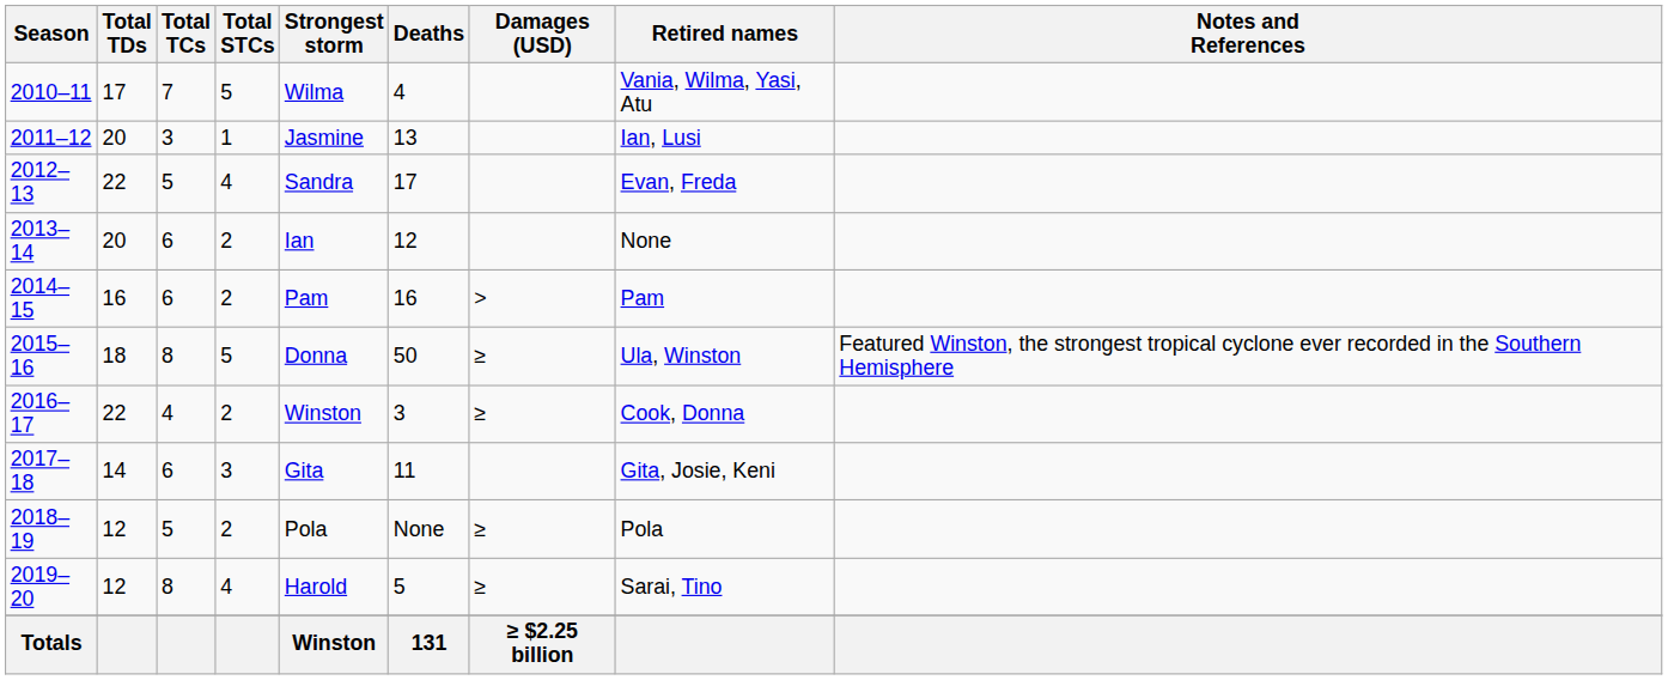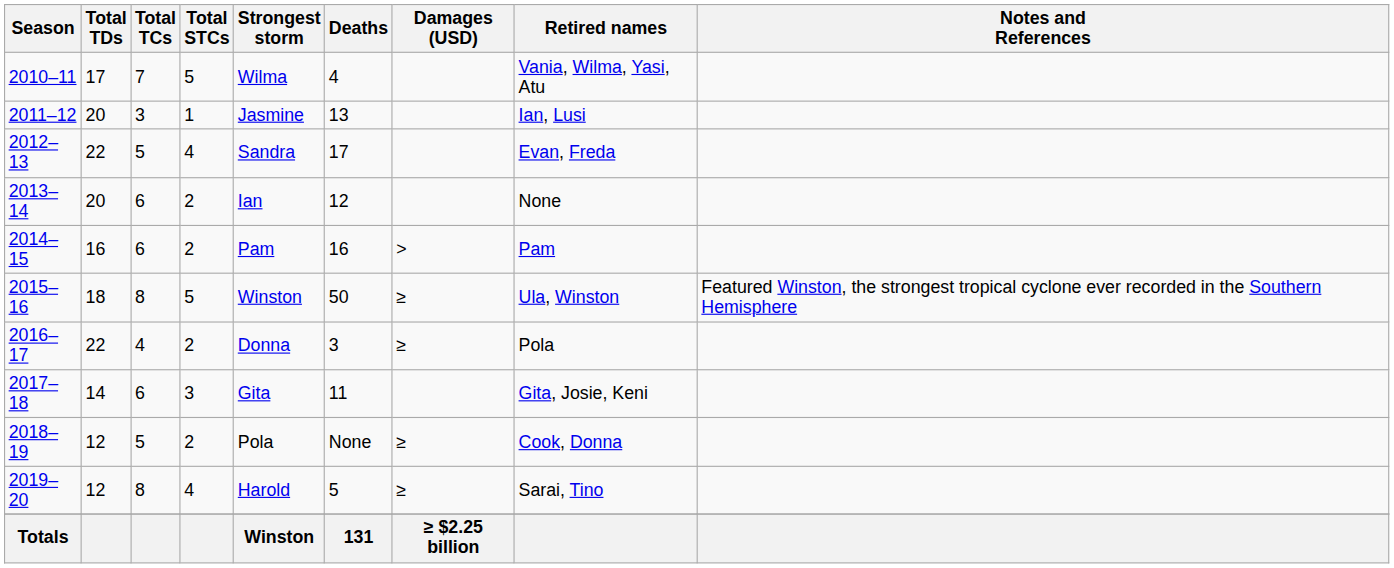2015–16 | Strongest storm: Donna -> Winston
2016–17 | Strongest storm: Winston -> Donna
2016–17 | Retired names: Cook, Donna -> Pola
2018–19 | Retired names: Pola -> Cook, Donna
